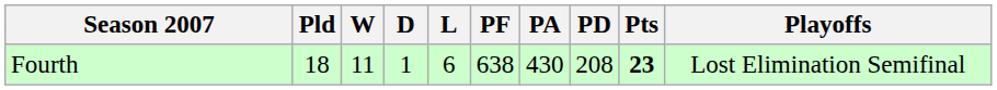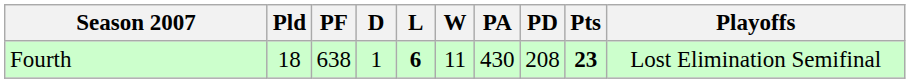columns swapped: W <-> PF
Fourth | L: normal -> bold
